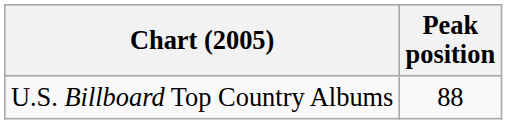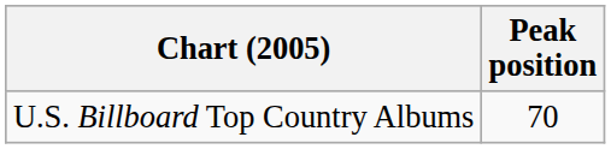U.S. Billboard Top Country Albums | Peak position: 88 -> 70
